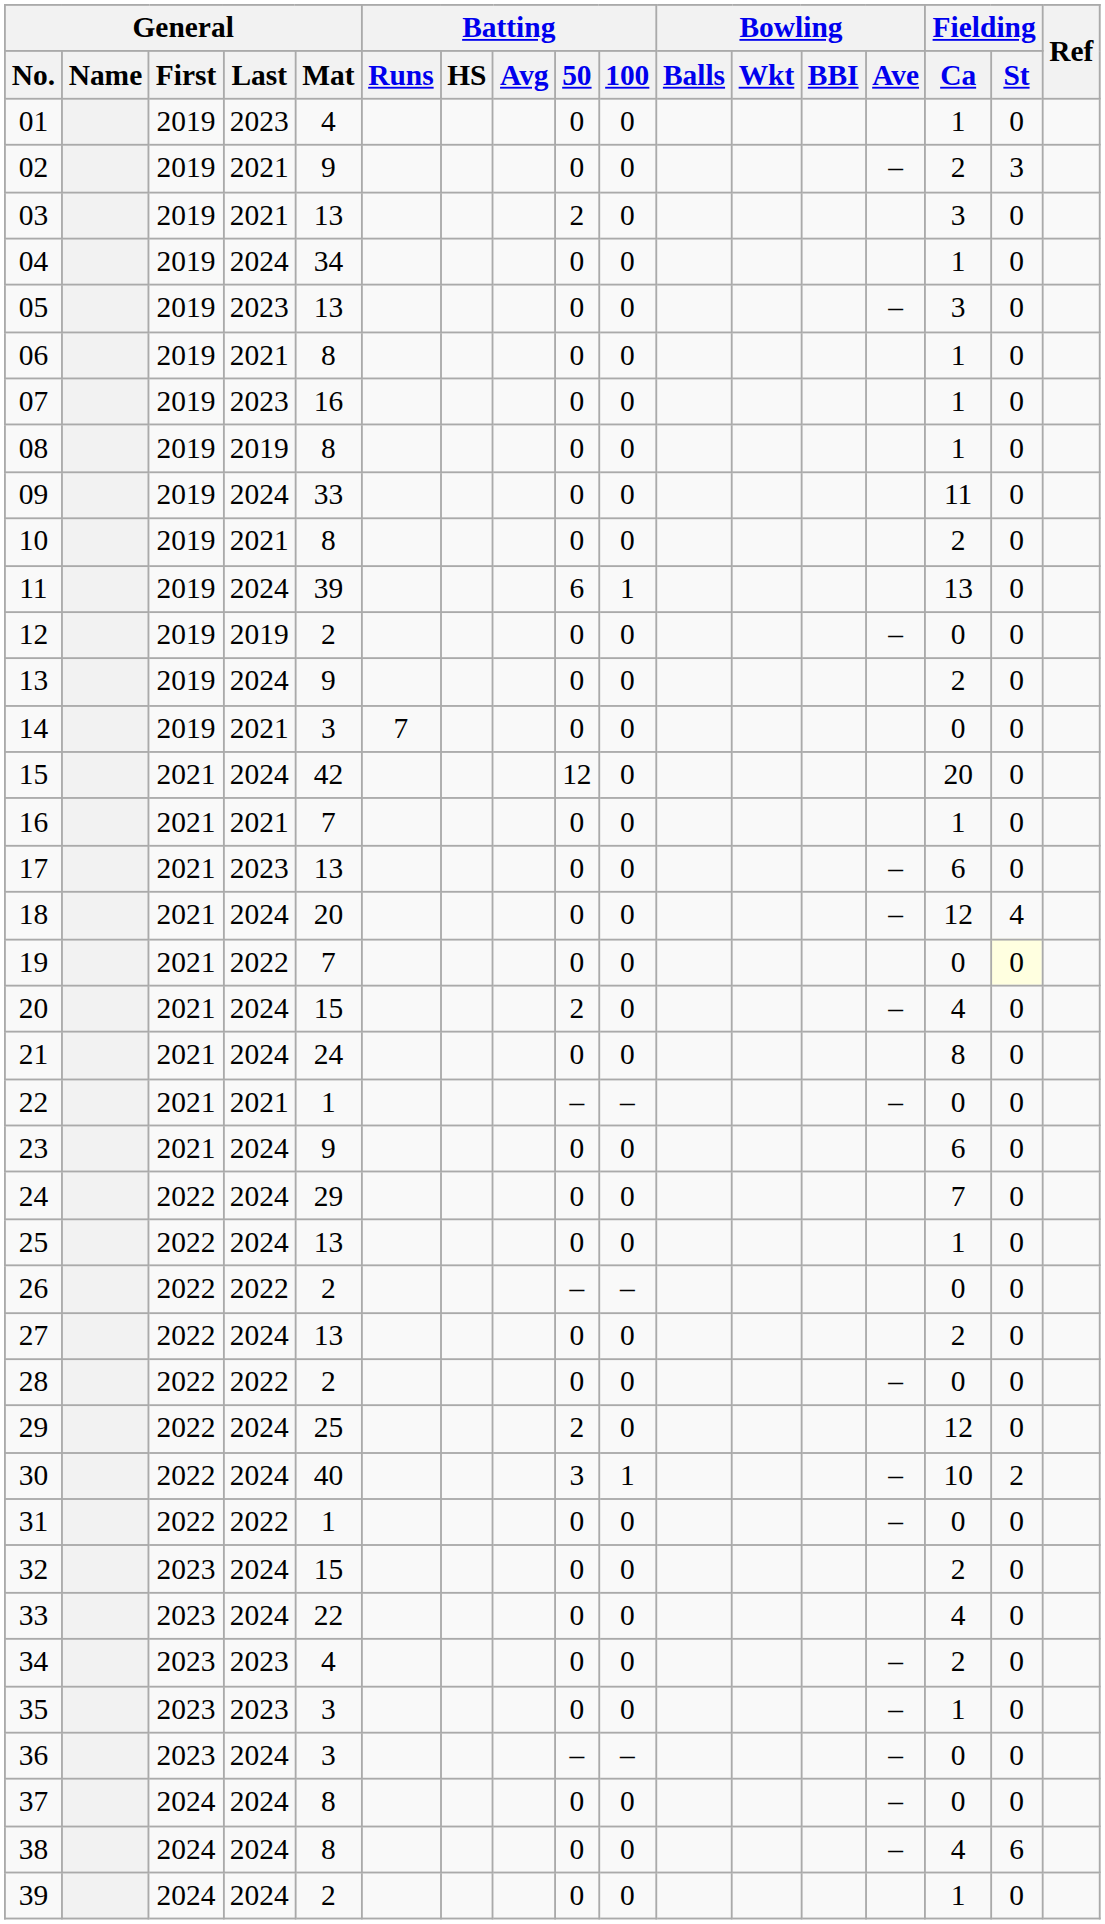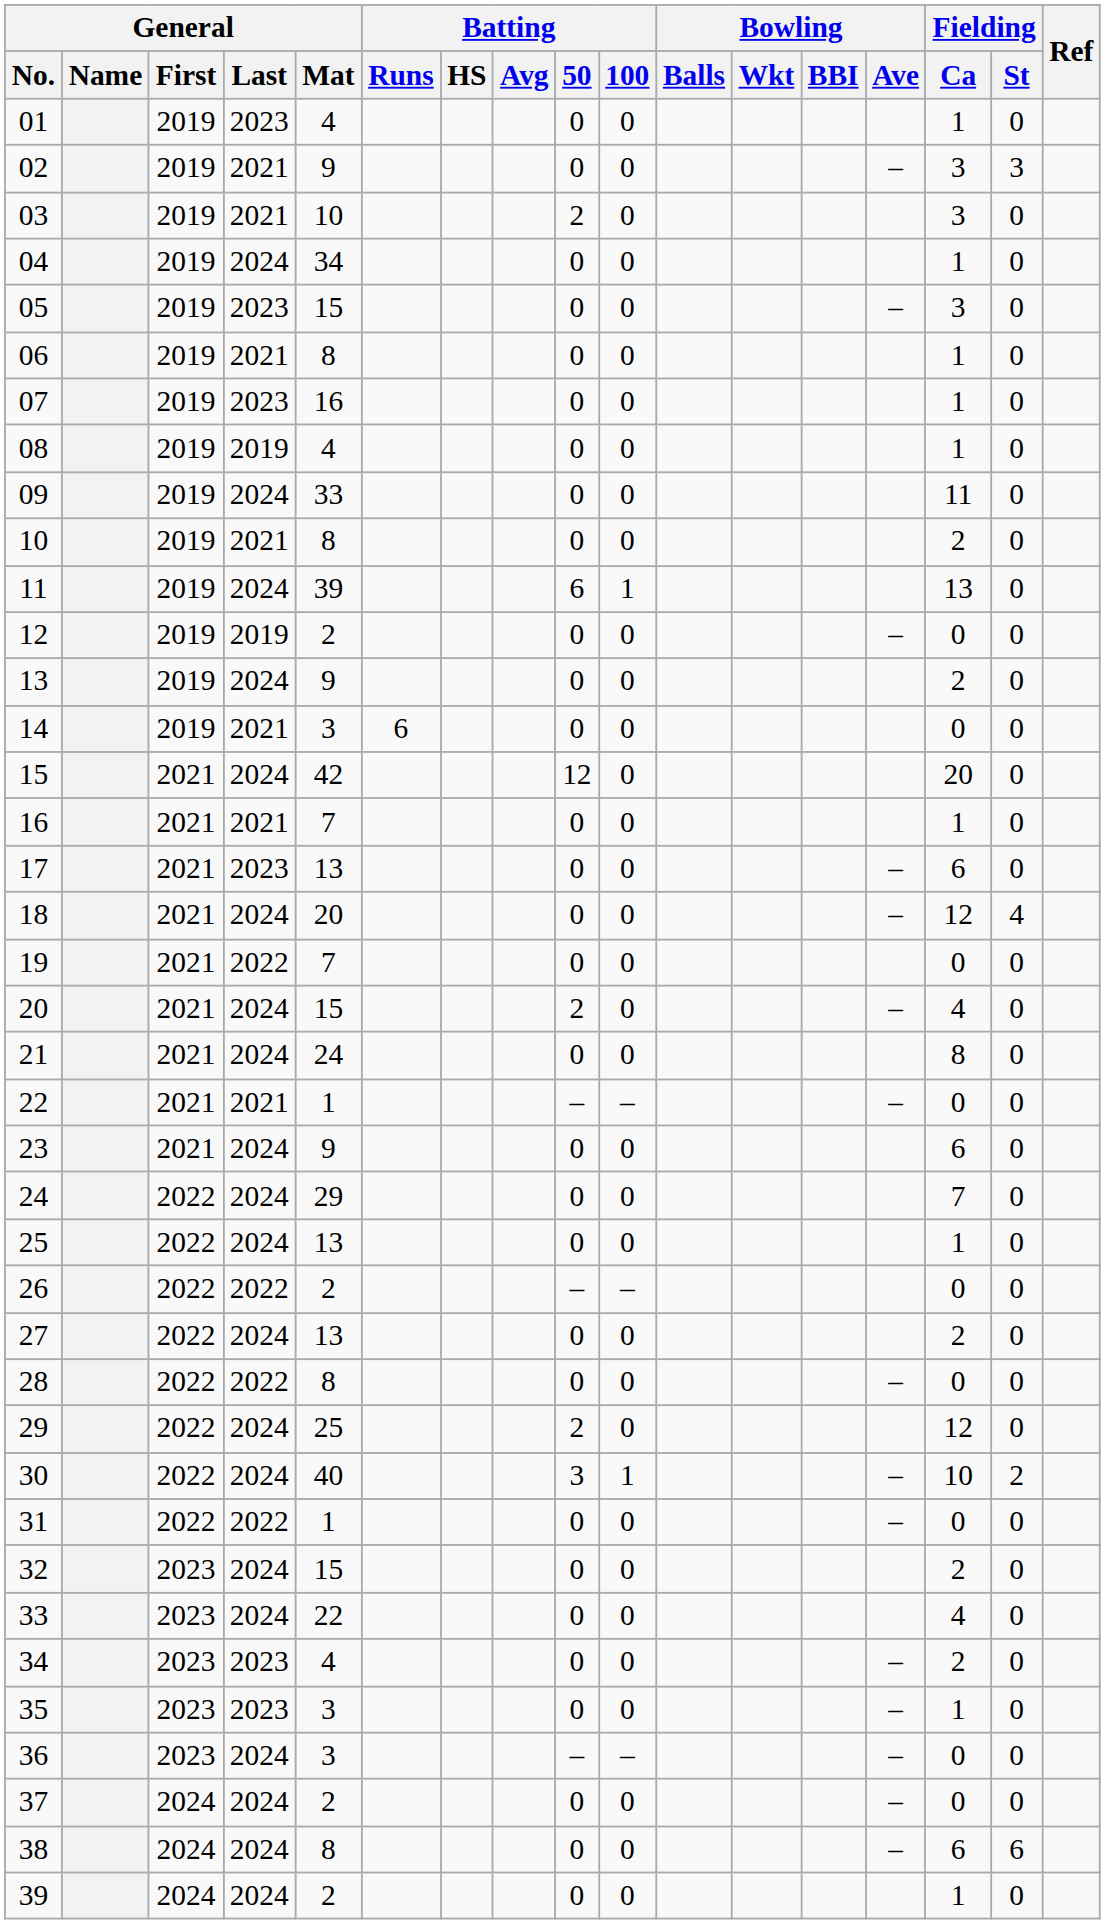02 | Fielding / Ca: 2 -> 3
03 | General / Mat: 13 -> 10
05 | General / Mat: 13 -> 15
08 | General / Mat: 8 -> 4
14 | Batting / Runs: 7 -> 6
19 | Fielding / St: lightyellow background -> no background
28 | General / Mat: 2 -> 8
37 | General / Mat: 8 -> 2
38 | Fielding / Ca: 4 -> 6
